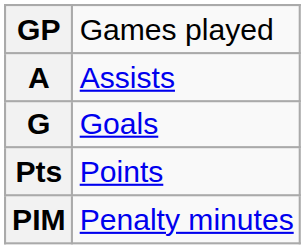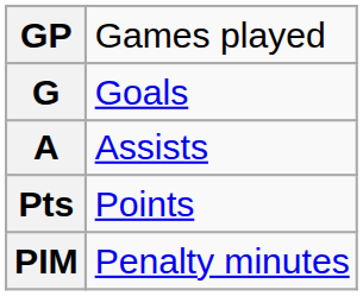rows swapped: G <-> A
